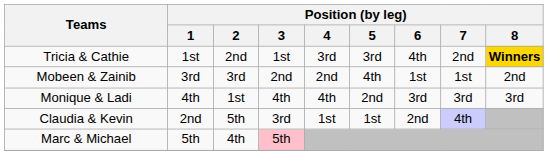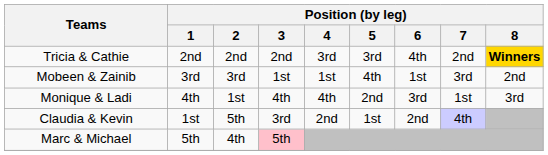Tricia & Cathie | Position (by leg) / 1: 1st -> 2nd
Tricia & Cathie | Position (by leg) / 3: 1st -> 2nd
Mobeen & Zainib | Position (by leg) / 3: 2nd -> 1st
Mobeen & Zainib | Position (by leg) / 4: 2nd -> 1st
Mobeen & Zainib | Position (by leg) / 7: 1st -> 3rd
Monique & Ladi | Position (by leg) / 7: 3rd -> 1st
Claudia & Kevin | Position (by leg) / 1: 2nd -> 1st
Claudia & Kevin | Position (by leg) / 4: 1st -> 2nd
